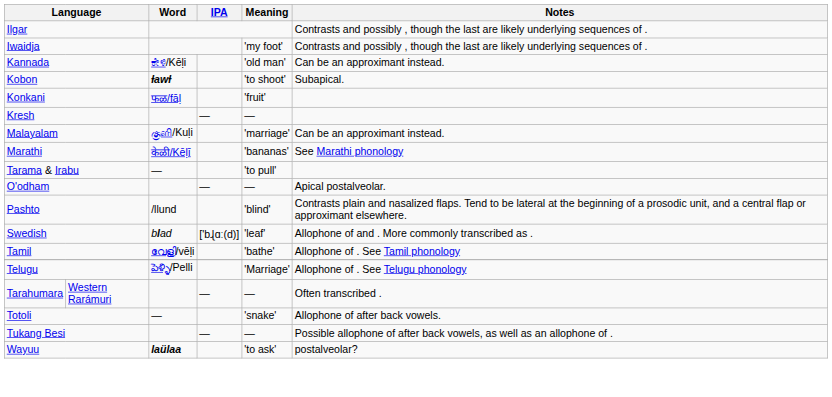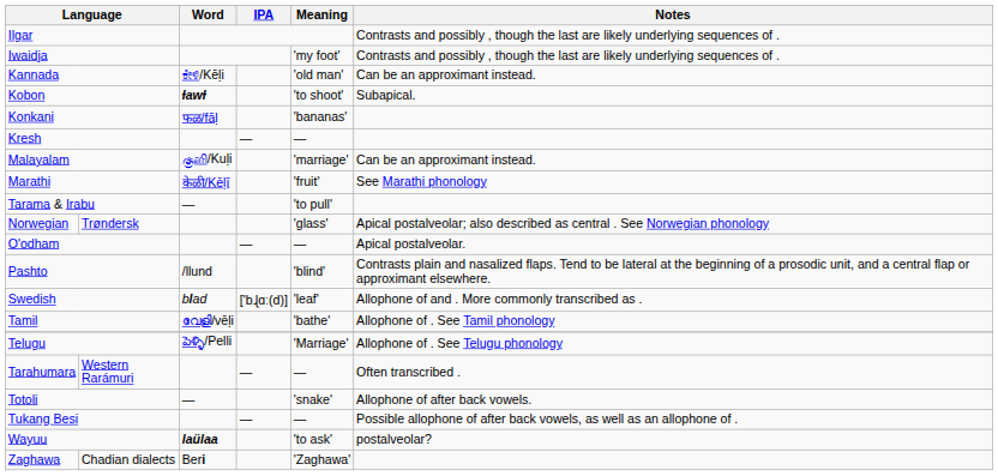Konkani | Meaning: 'fruit' -> 'bananas'
Marathi | Meaning: 'bananas' -> 'fruit'
+ row: Norwegian | Trøndersk | 'glass' | Apical postalveolar; also described as central . See Norwegian phonology
+ row: Zaghawa | Chadian dialects | Beri | 'Zaghawa'
